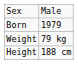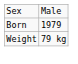- row: Height | 188 cm
